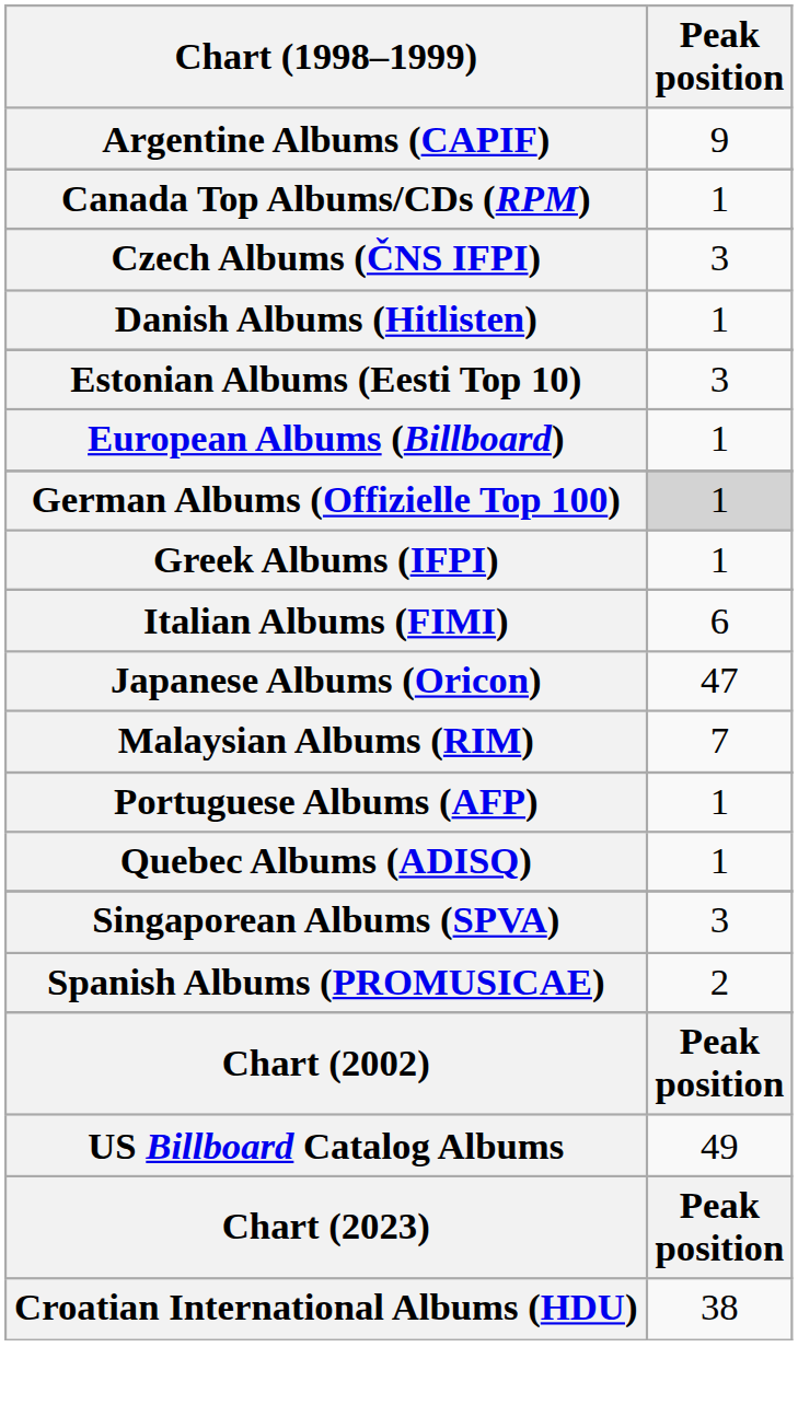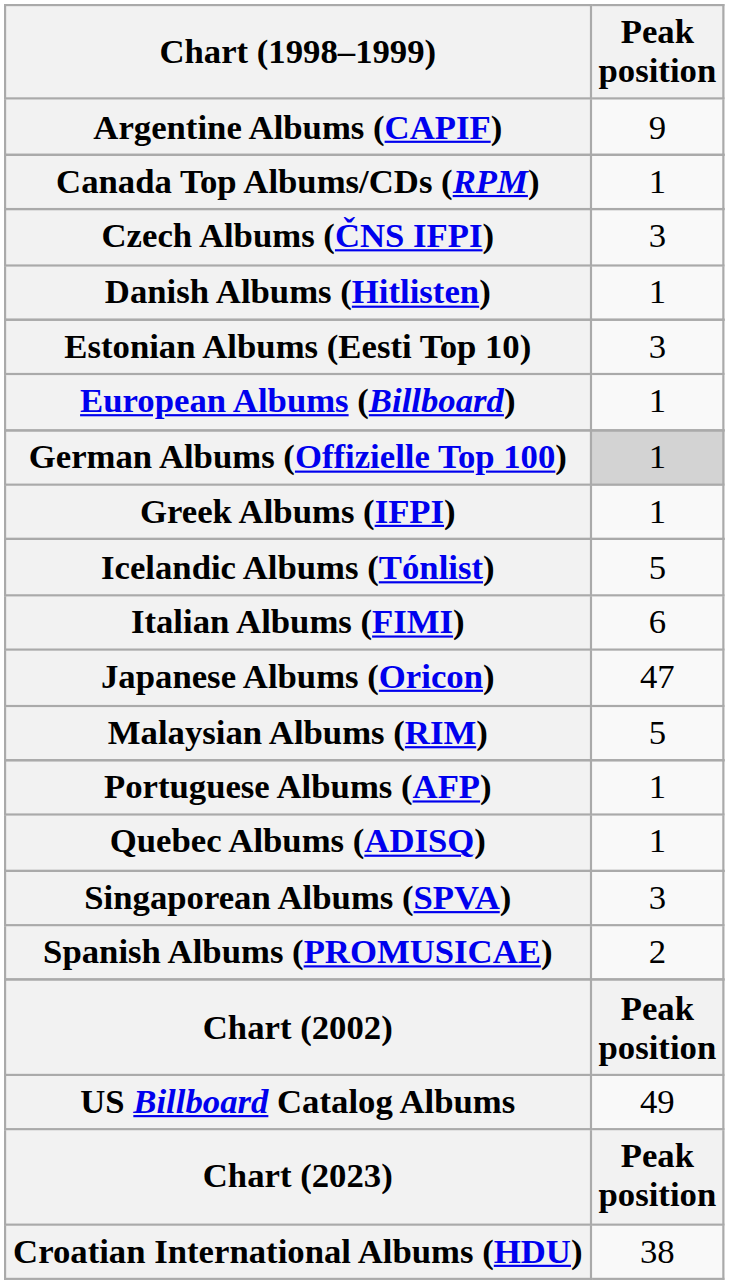+ row: Icelandic Albums (Tónlist) | 5
Malaysian Albums (RIM) | Peak position: 7 -> 5
